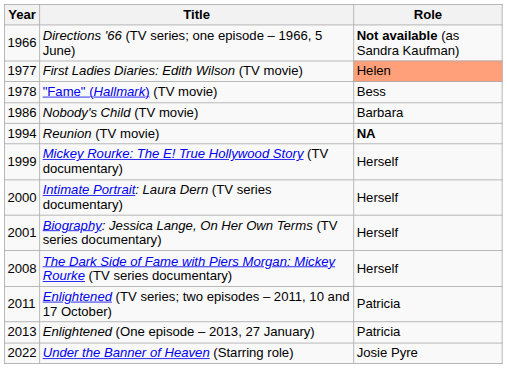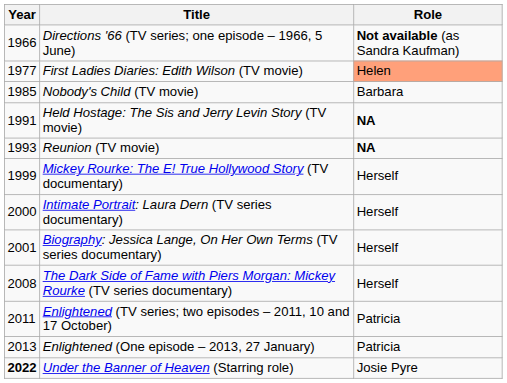- row: 1978 | "Fame" (Hallmark) (TV movie) | Bess
Nobody's Child (TV movie) | Year: 1986 -> 1985
+ row: 1991 | Held Hostage: The Sis and Jerry Levin Story (TV movie) | NA
Reunion (TV movie) | Year: 1994 -> 1993
Under the Banner of Heaven (Starring role) | Year: normal -> bold
